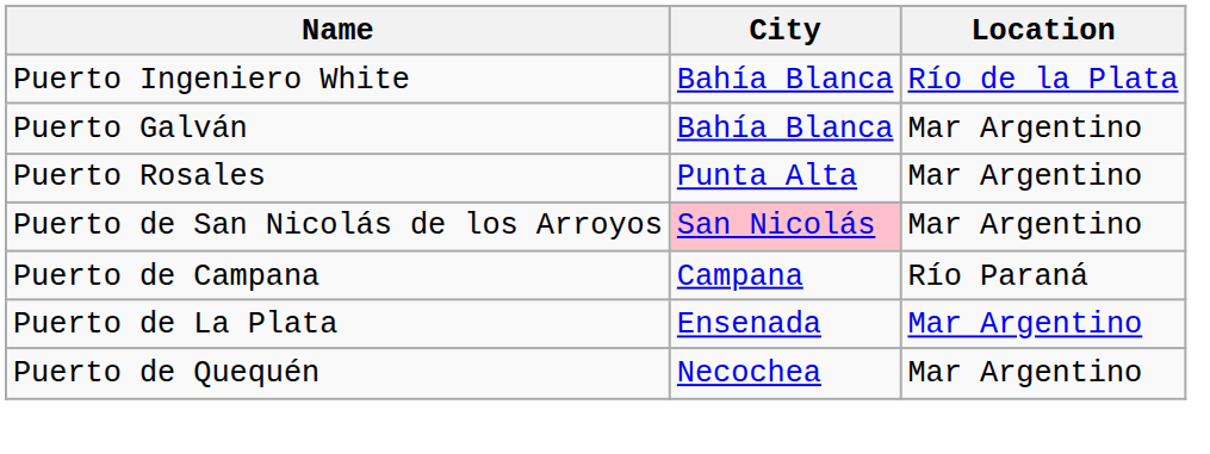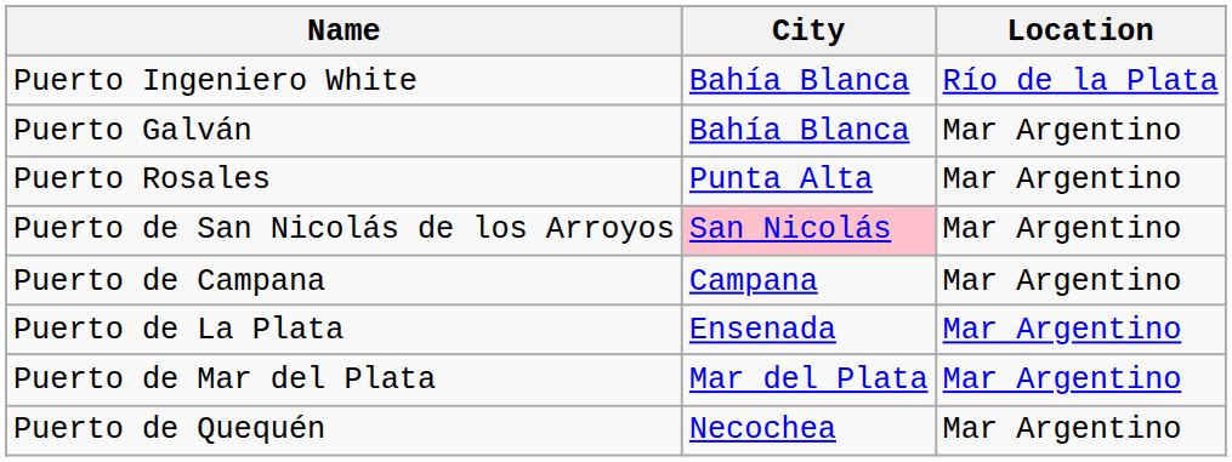Puerto de Campana | Location: Río Paraná -> Mar Argentino
+ row: Puerto de Mar del Plata | Mar del Plata | Mar Argentino
